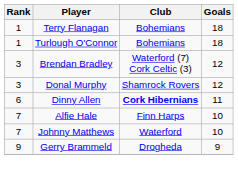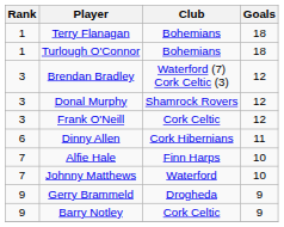+ row: 3 | Frank O'Neill | Cork Celtic | 12
Dinny Allen | Club: bold -> normal
+ row: 9 | Barry Notley | Cork Celtic | 9
